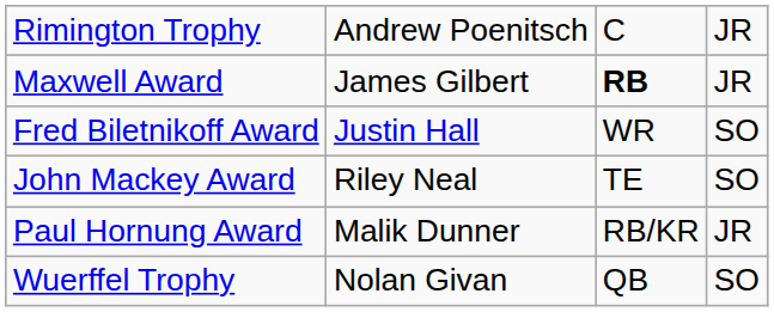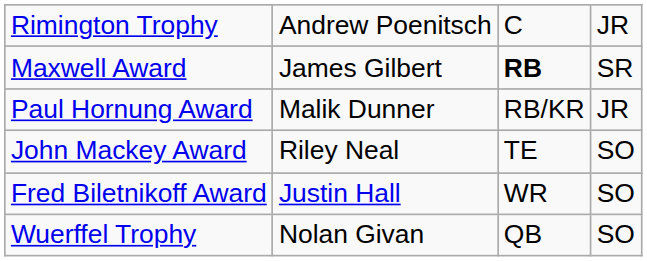Maxwell Award | column 4: JR -> SR
rows swapped: Fred Biletnikoff Award <-> Paul Hornung Award
